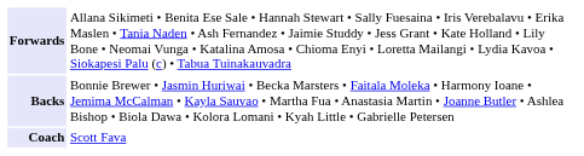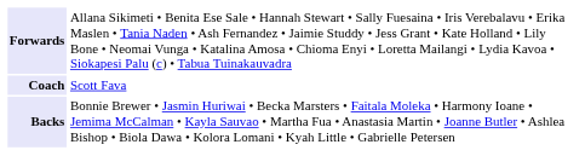rows swapped: Backs <-> Coach
